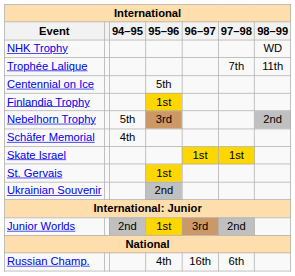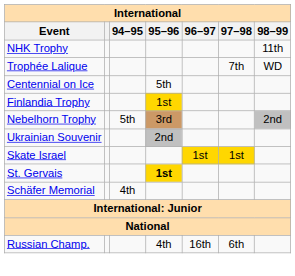NHK Trophy | 98–99: WD -> 11th
Trophée Lalique | 98–99: 11th -> WD
rows swapped: Schäfer Memorial <-> Ukrainian Souvenir
St. Gervais | 95–96: normal -> bold
- row: Junior Worlds | 2nd | 1st | 3rd | 2nd
